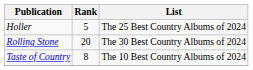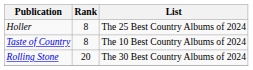Holler | Rank: 5 -> 8
rows swapped: Rolling Stone <-> Taste of Country
